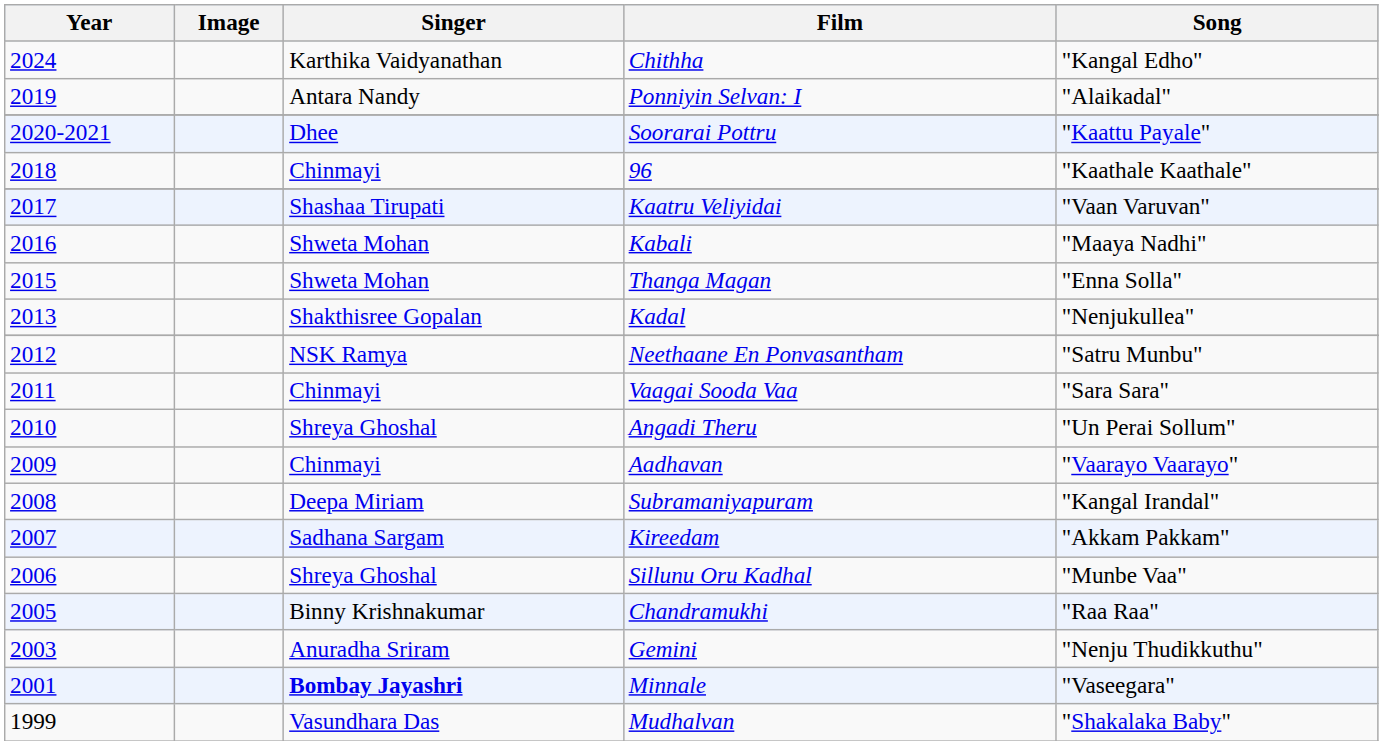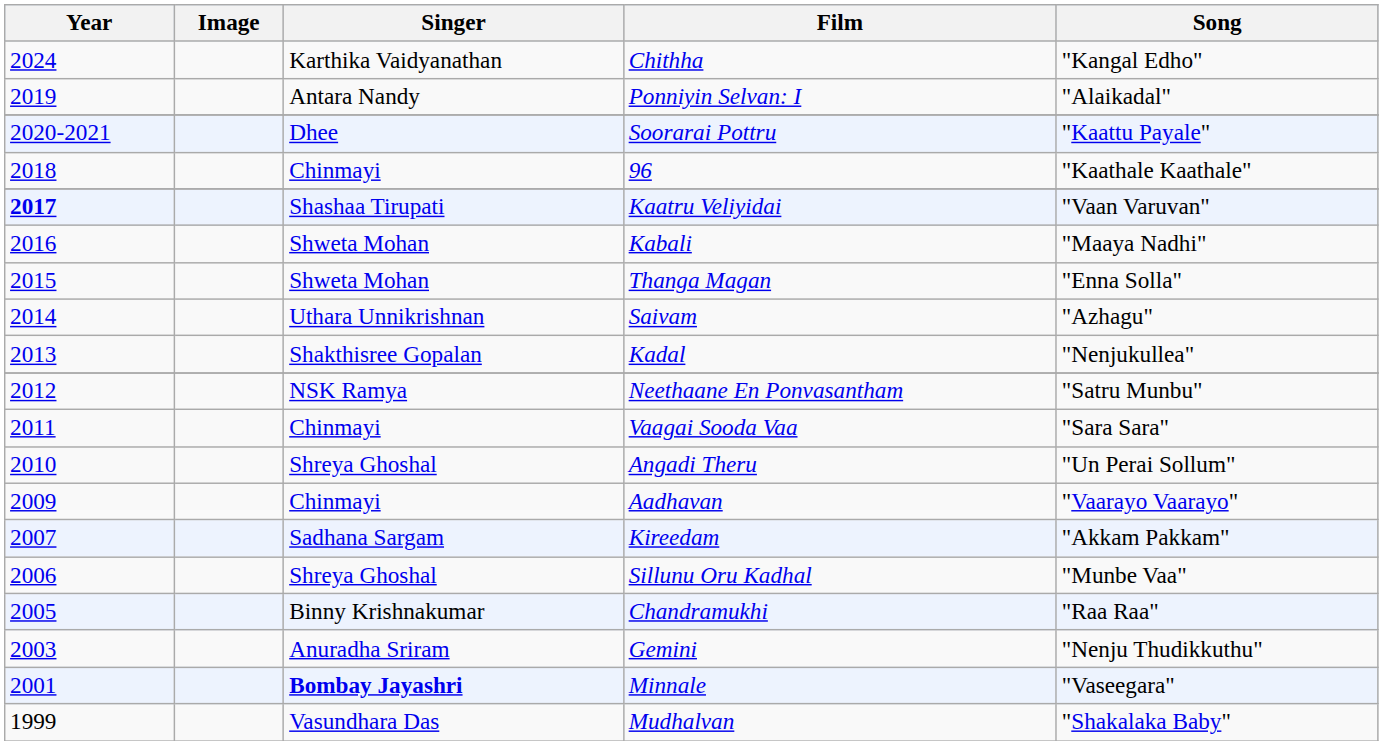Kaatru Veliyidai | Year: normal -> bold
+ row: 2014 | Uthara Unnikrishnan | Saivam | "Azhagu"
- row: 2008 | Deepa Miriam | Subramaniyapuram | "Kangal Irandal"
